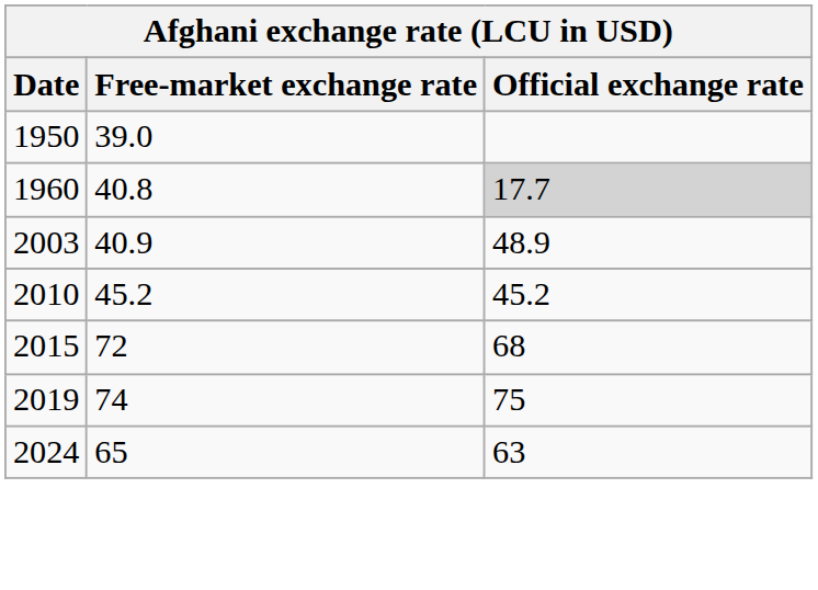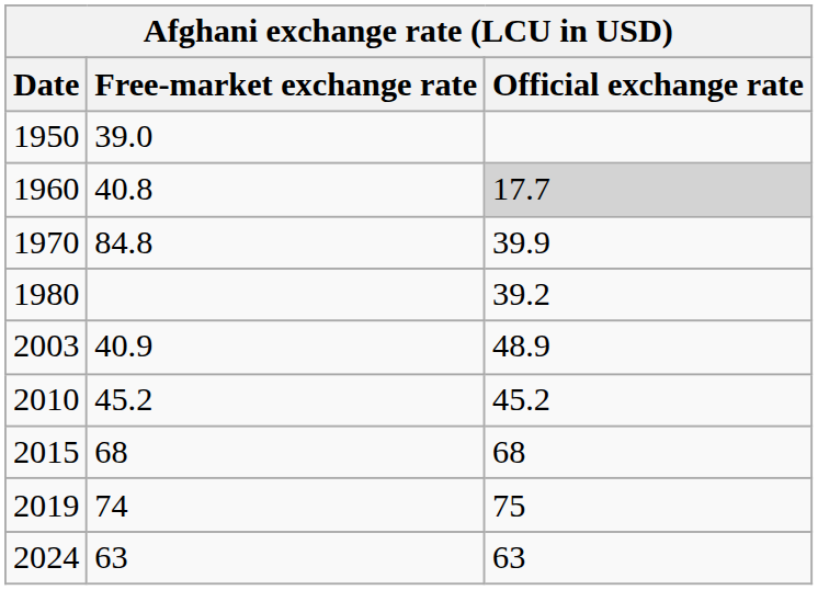+ row: 1970 | 84.8 | 39.9
+ row: 1980 | 39.2
2015 | Free-market exchange rate: 72 -> 68
2024 | Free-market exchange rate: 65 -> 63
